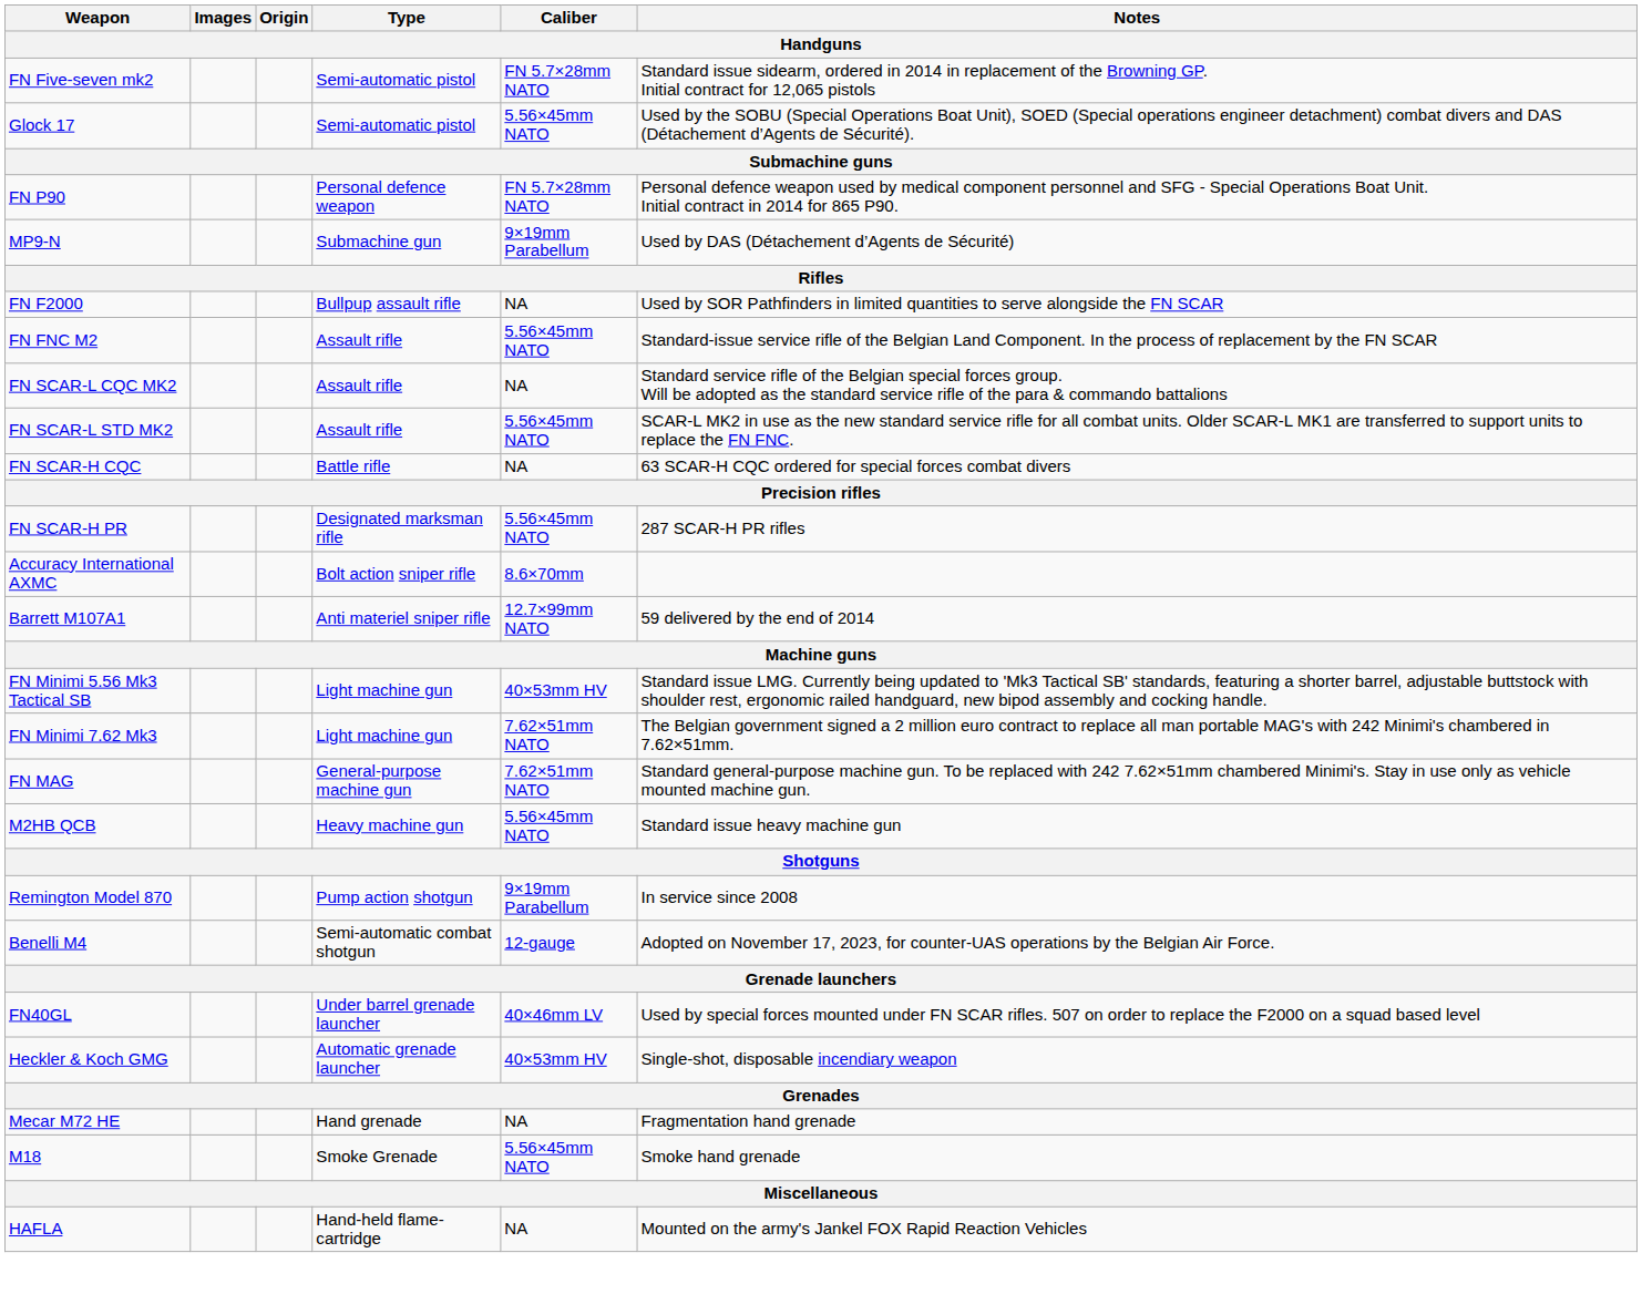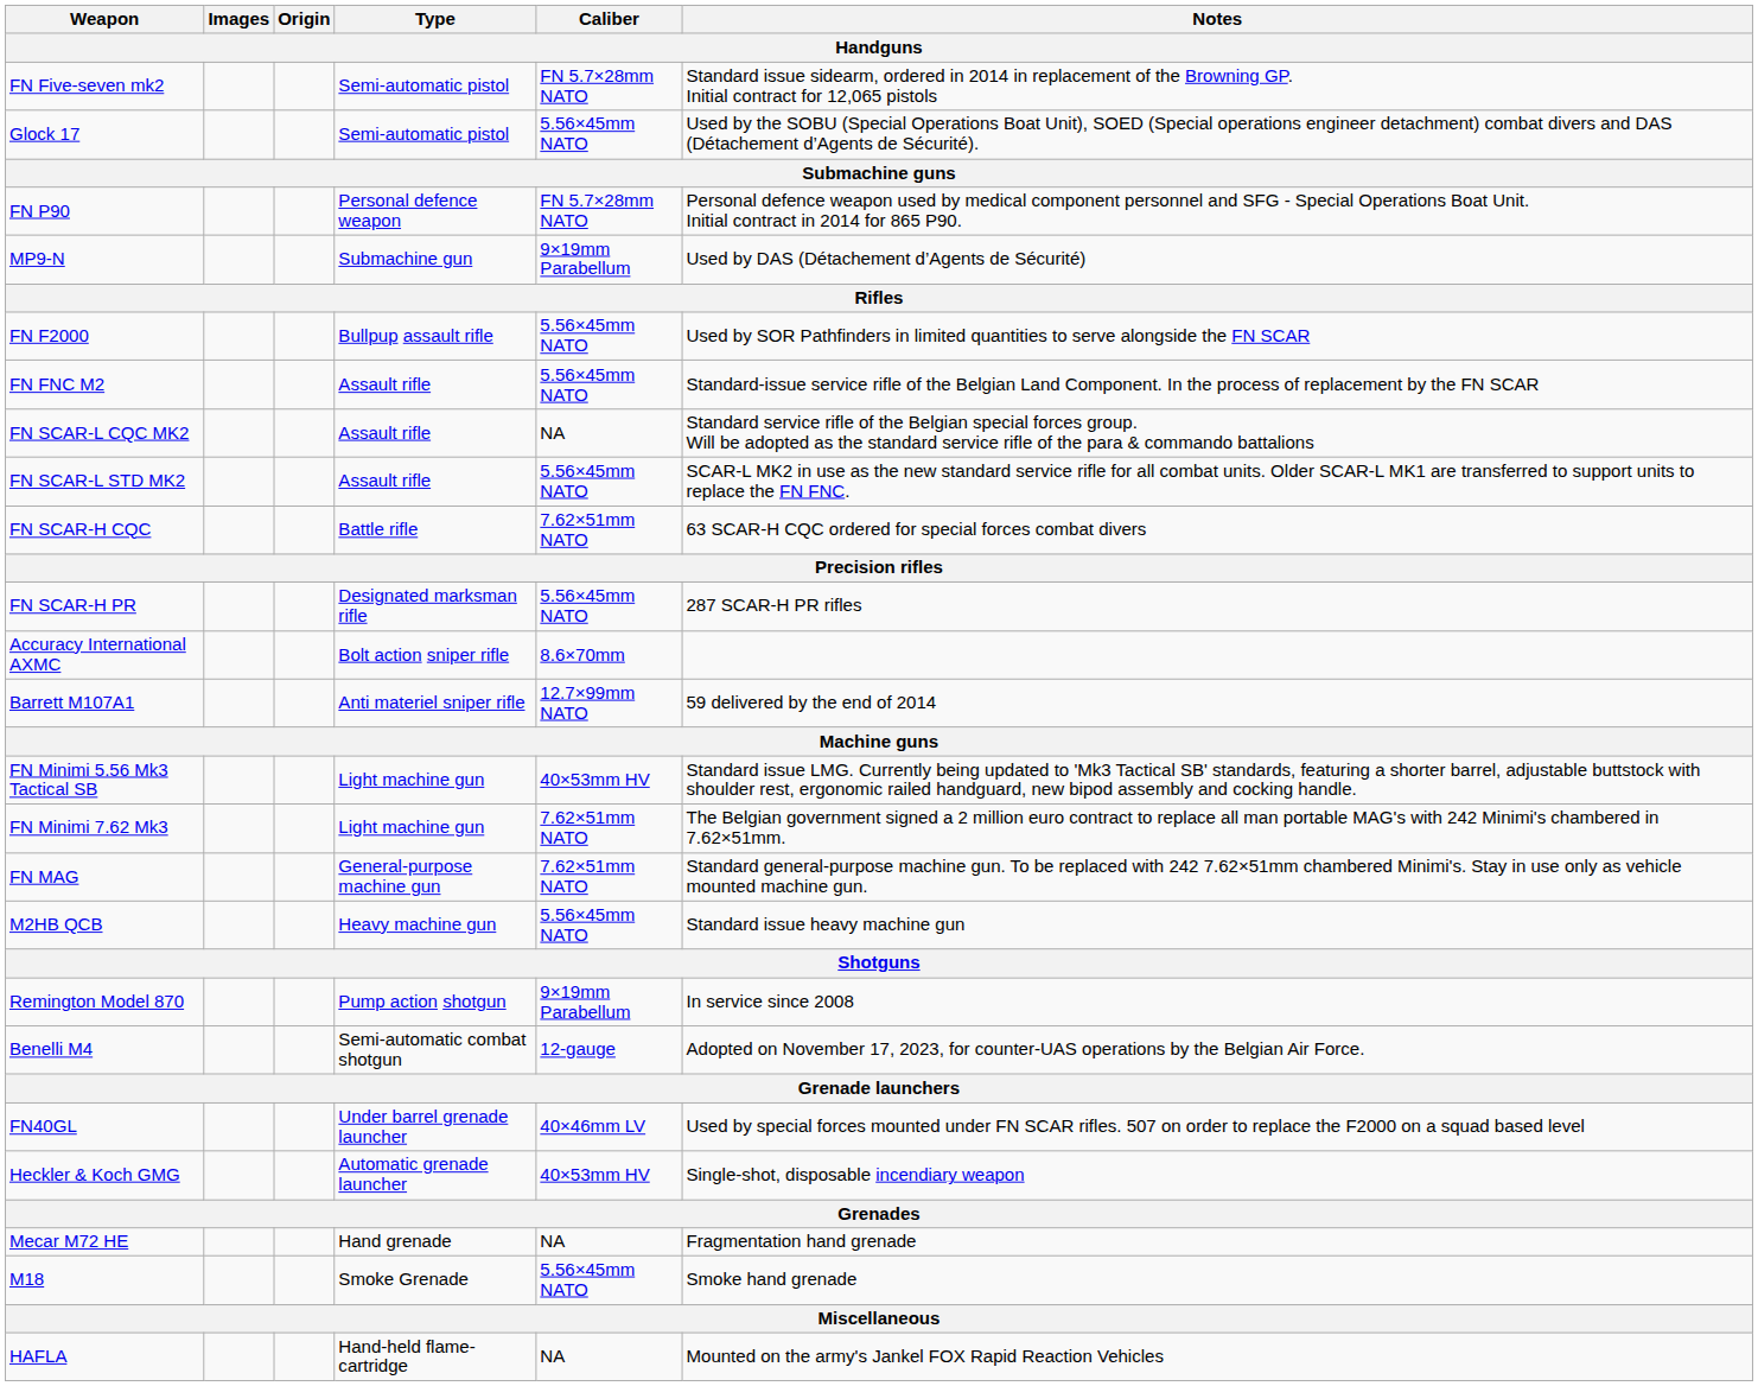FN F2000 | Caliber: NA -> 5.56×45mm NATO
FN SCAR-H CQC | Caliber: NA -> 7.62×51mm NATO
